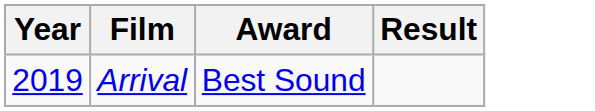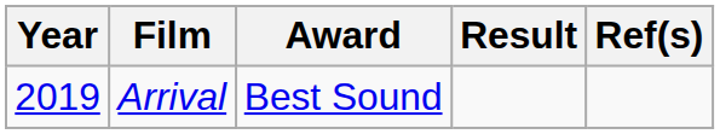+ column: Ref(s)
